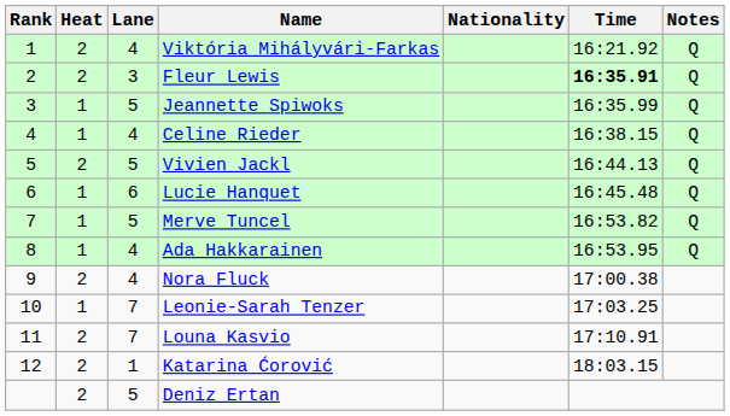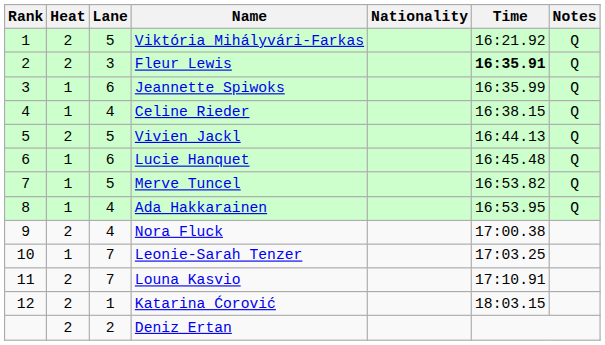Viktória Mihályvári-Farkas | Lane: 4 -> 5
Jeannette Spiwoks | Lane: 5 -> 6
Deniz Ertan | Lane: 5 -> 2
